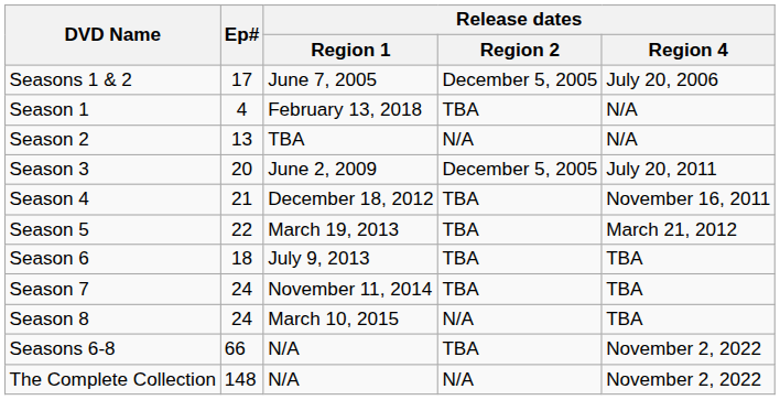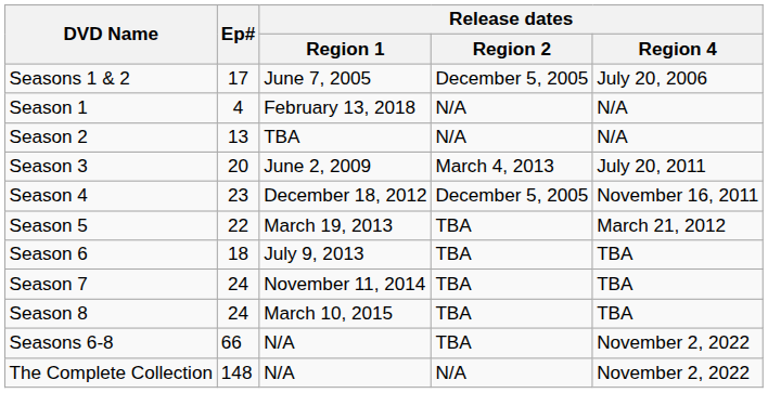Season 1 | Release dates / Region 2: TBA -> N/A
Season 3 | Release dates / Region 2: December 5, 2005 -> March 4, 2013
Season 4 | Ep#: 21 -> 23
Season 4 | Release dates / Region 2: TBA -> December 5, 2005
Season 8 | Release dates / Region 2: N/A -> TBA
